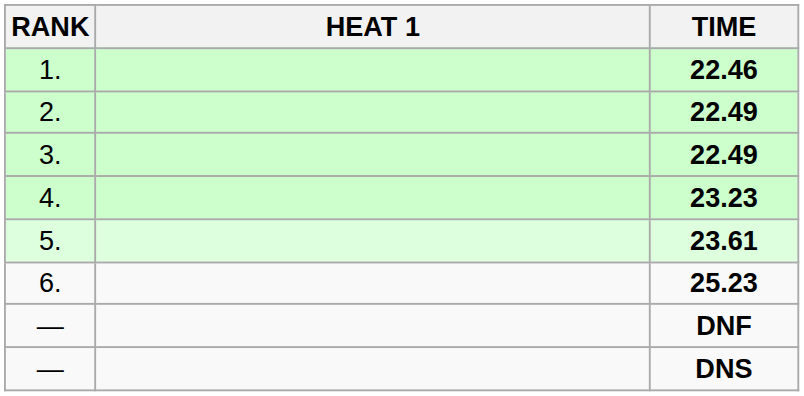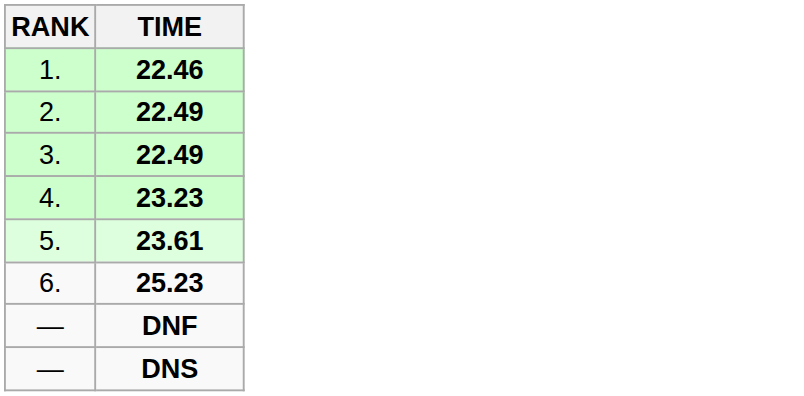- column: HEAT 1
